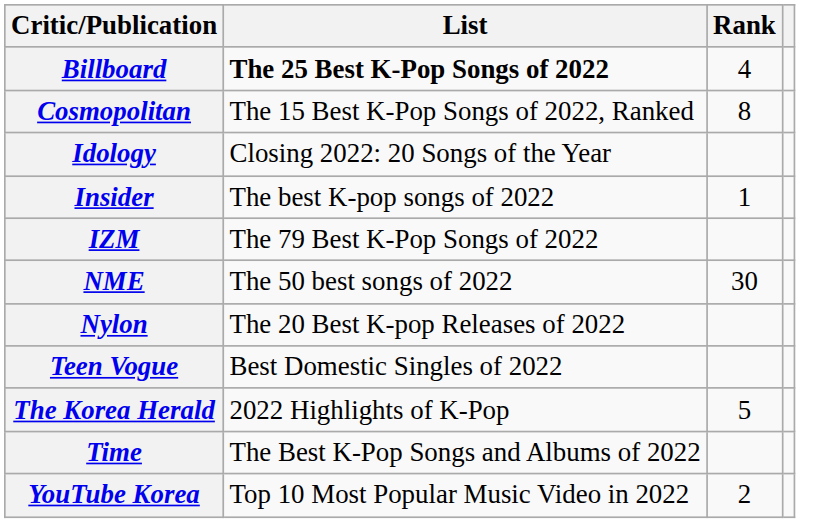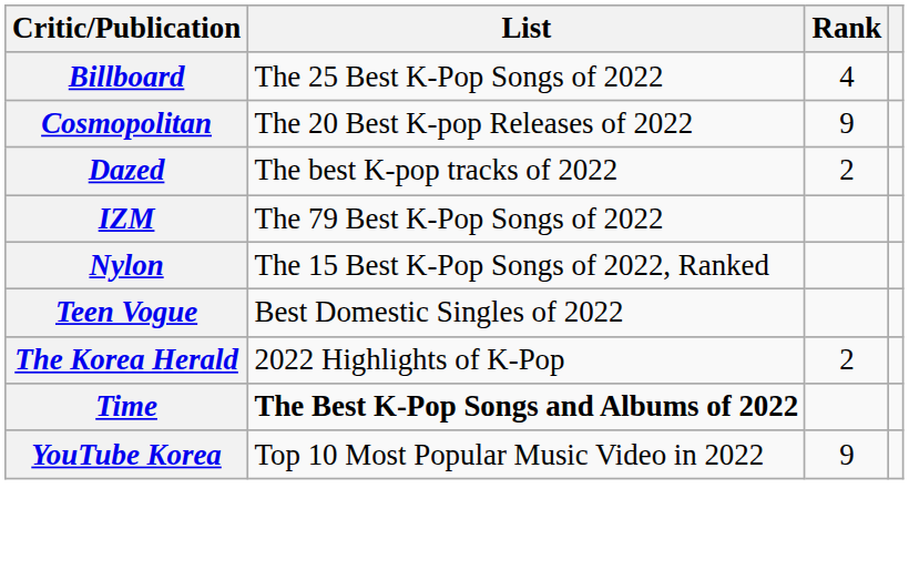Billboard | List: bold -> normal
Cosmopolitan | List: The 15 Best K-Pop Songs of 2022, Ranked -> The 20 Best K-pop Releases of 2022
Cosmopolitan | Rank: 8 -> 9
+ row: Dazed | The best K-pop tracks of 2022 | 2
- row: Idology | Closing 2022: 20 Songs of the Year
- row: Insider | The best K-pop songs of 2022 | 1
- row: NME | The 50 best songs of 2022 | 30
Nylon | List: The 20 Best K-pop Releases of 2022 -> The 15 Best K-Pop Songs of 2022, Ranked
The Korea Herald | Rank: 5 -> 2
Time | List: normal -> bold
YouTube Korea | Rank: 2 -> 9
